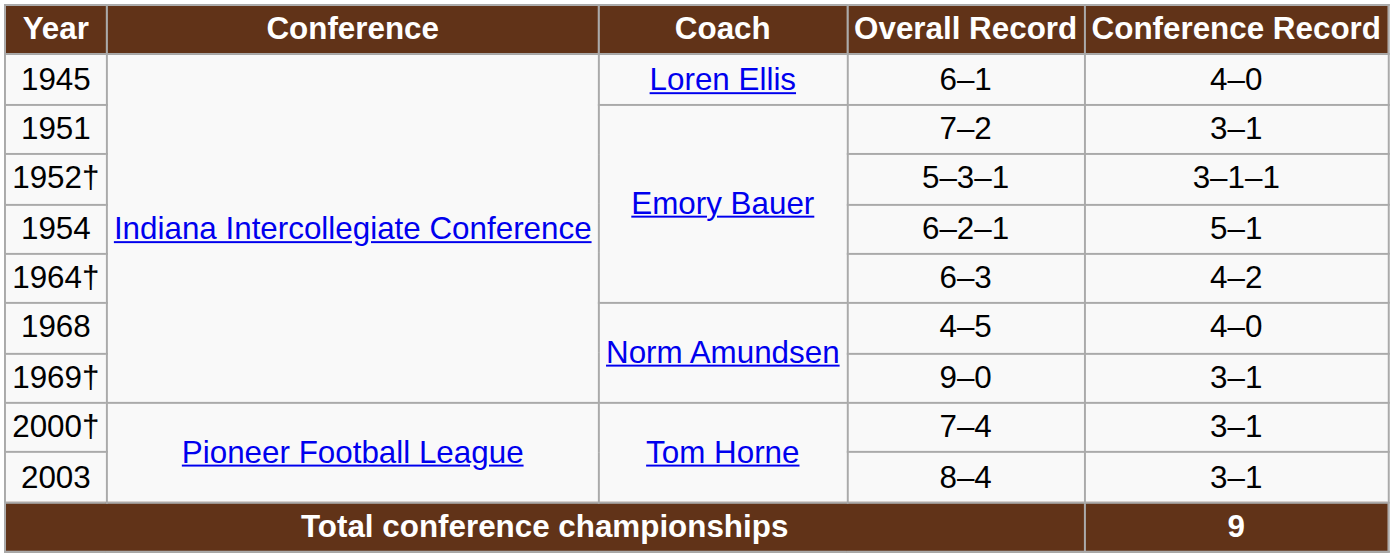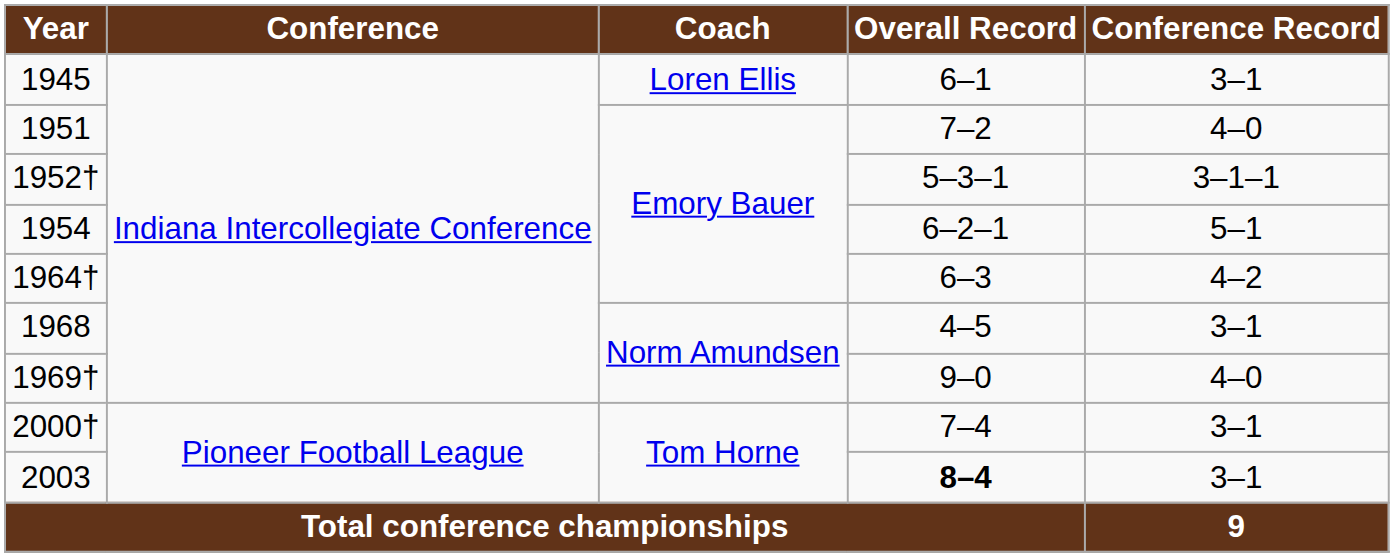1945 | Conference Record: 4–0 -> 3–1
1951 | Conference Record: 3–1 -> 4–0
1968 | Conference Record: 4–0 -> 3–1
1969† | Conference Record: 3–1 -> 4–0
2003 | Overall Record: normal -> bold
